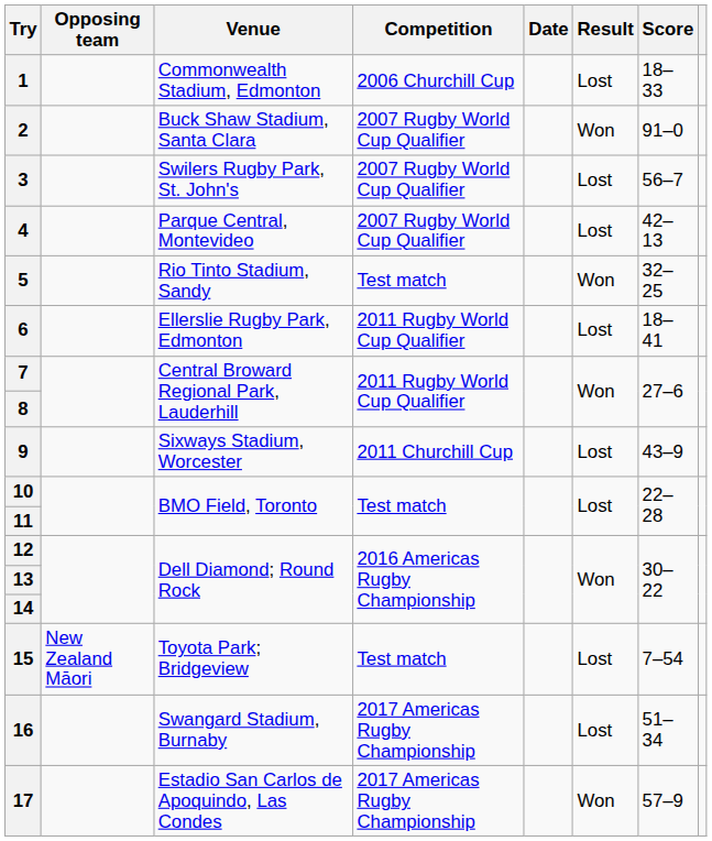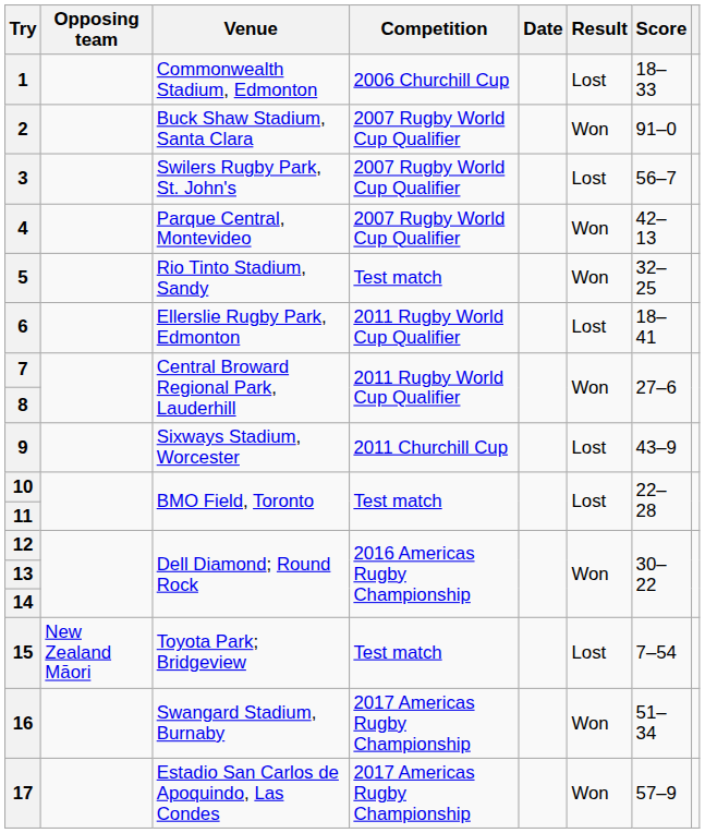4 | Result: Lost -> Won
16 | Result: Lost -> Won
